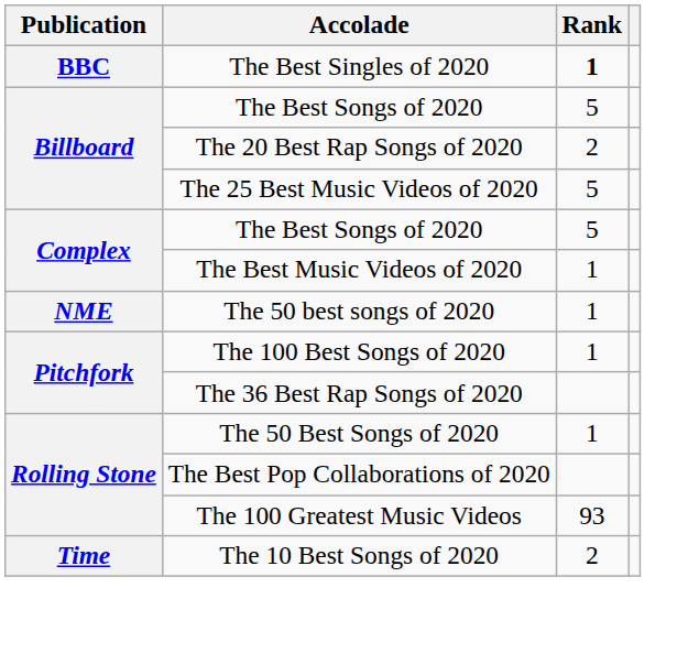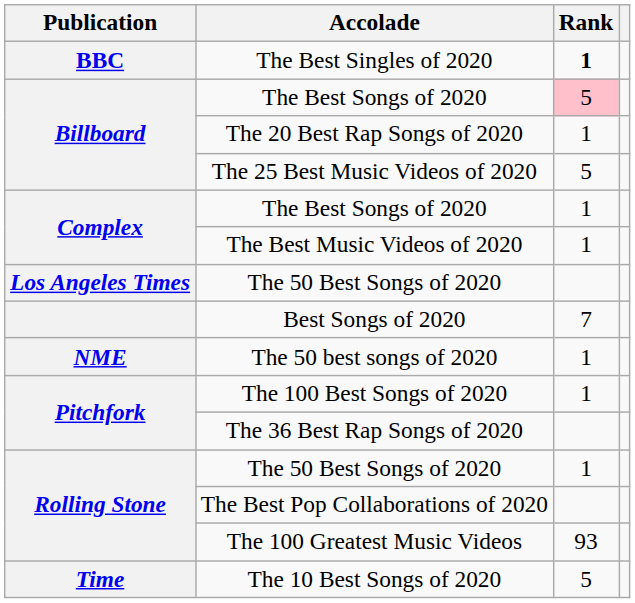Billboard / The Best Songs of 2020 | Rank: no background -> pink background
The 20 Best Rap Songs of 2020 | Rank: 2 -> 1
Complex / The Best Songs of 2020 | Rank: 5 -> 1
+ row: Los Angeles Times | The 50 Best Songs of 2020
+ row: Best Songs of 2020 | 7
The 10 Best Songs of 2020 | Rank: 2 -> 5
